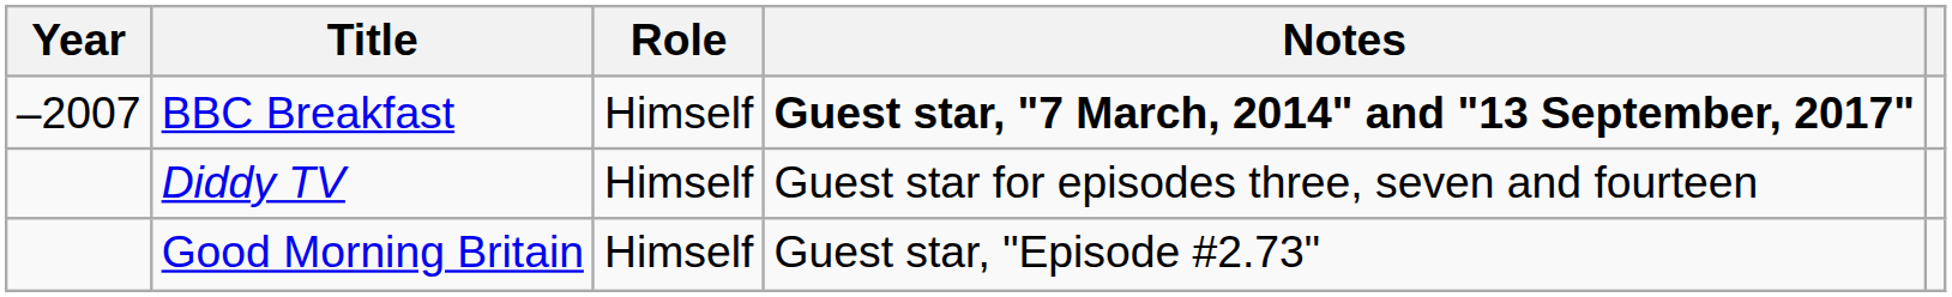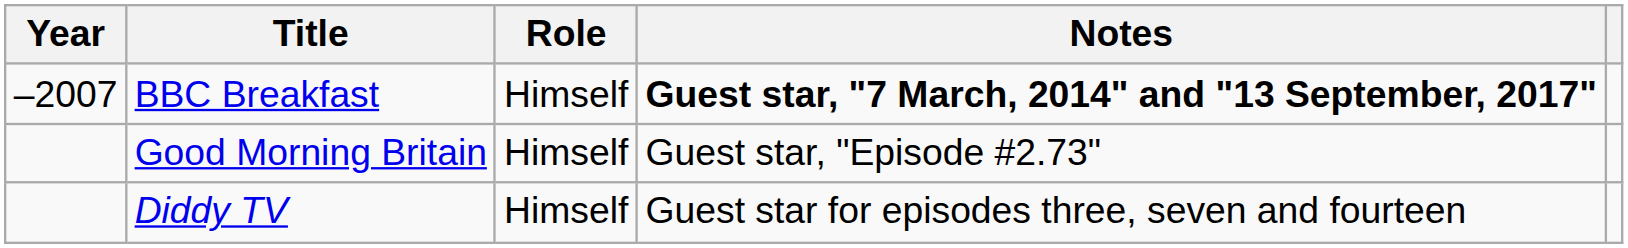rows swapped: Good Morning Britain <-> Diddy TV
